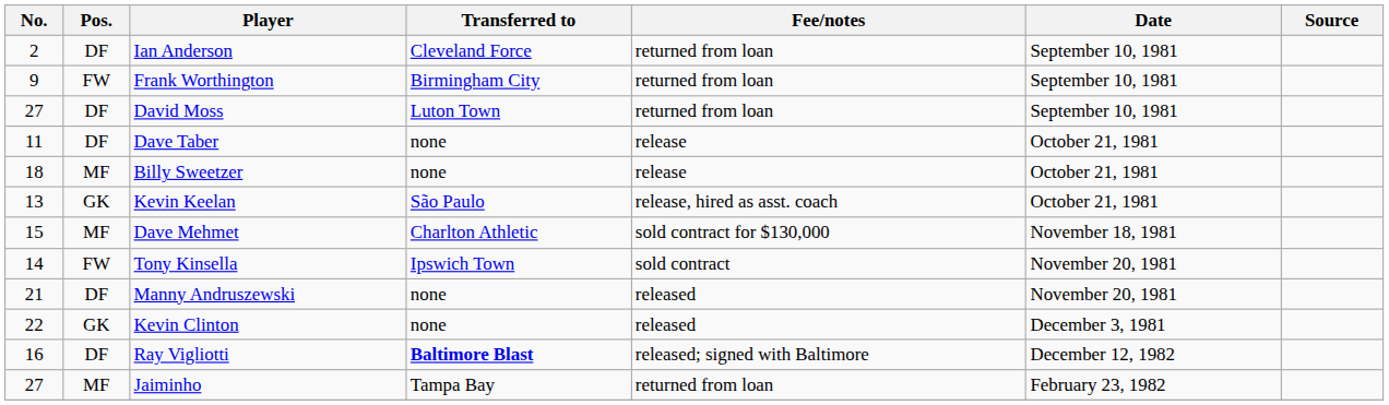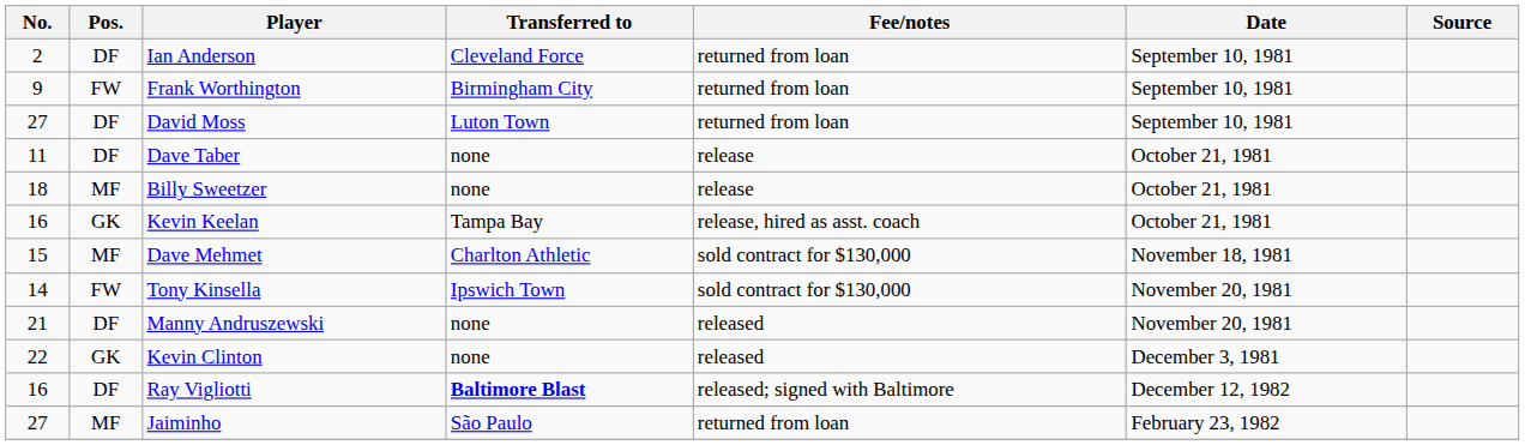Kevin Keelan | No.: 13 -> 16
Kevin Keelan | Transferred to: São Paulo -> Tampa Bay
Tony Kinsella | Fee/notes: sold contract -> sold contract for $130,000
Jaiminho | Transferred to: Tampa Bay -> São Paulo
